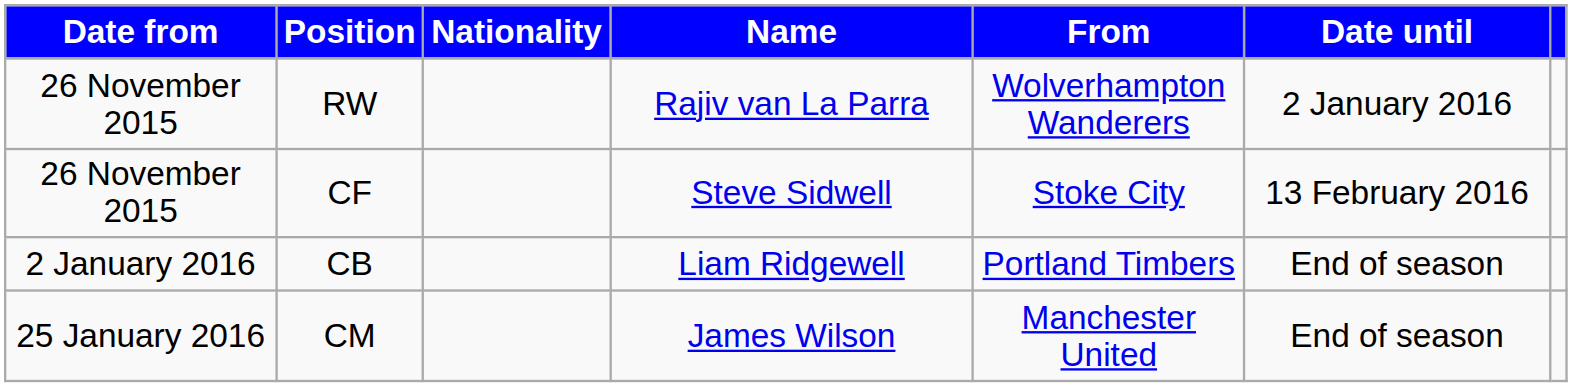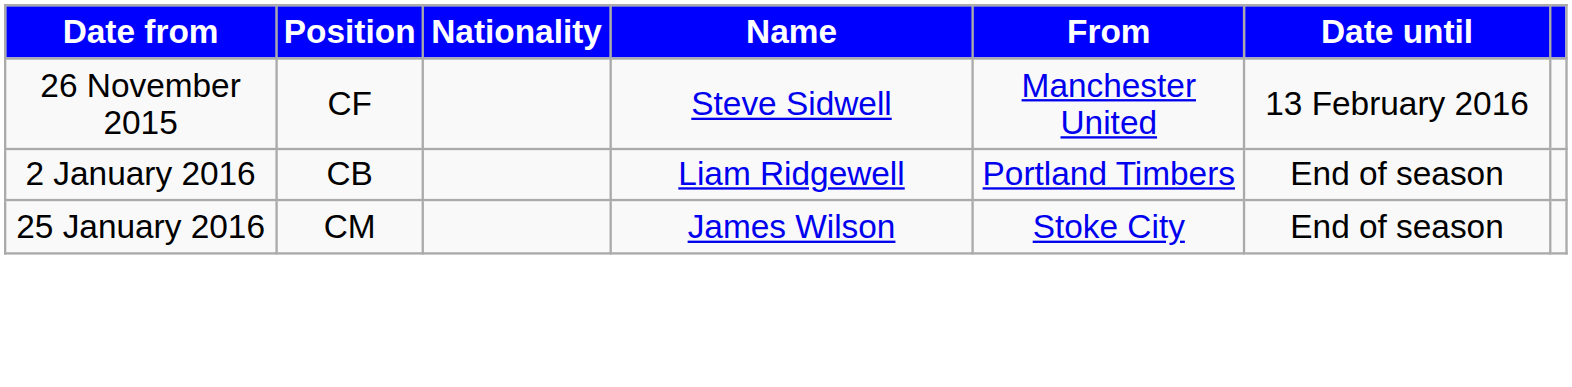- row: 26 November 2015 | RW | Rajiv van La Parra | Wolverhampton Wanderers | 2 January 2016
CF | From: Stoke City -> Manchester United
CM | From: Manchester United -> Stoke City
